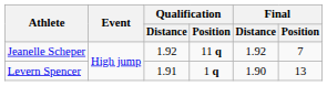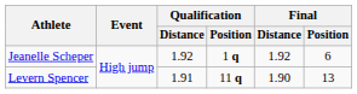Jeanelle Scheper | Qualification / Position: 11 q -> 1 q
Jeanelle Scheper | Final / Position: 7 -> 6
Levern Spencer | Qualification / Position: 1 q -> 11 q
